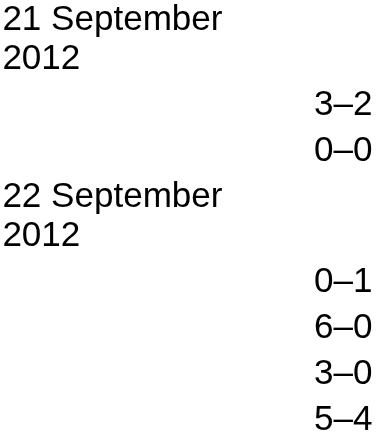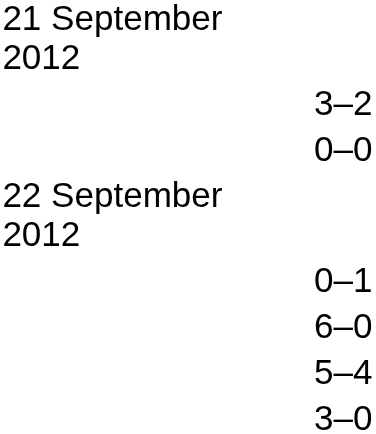rows swapped: 3–0 <-> 5–4
